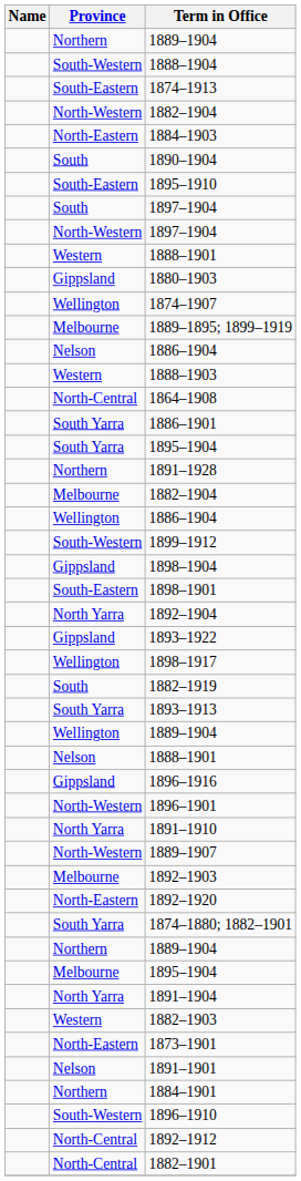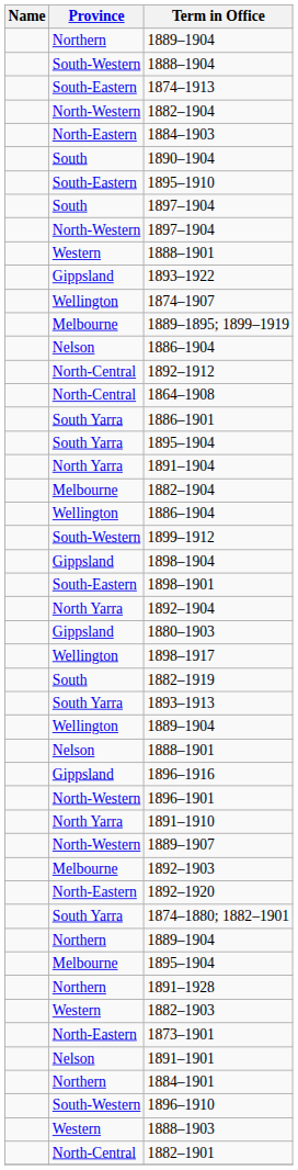rows swapped: 1893–1922 <-> 1880–1903
rows swapped: 1892–1912 <-> 1888–1903
rows swapped: 1891–1904 <-> 1891–1928
